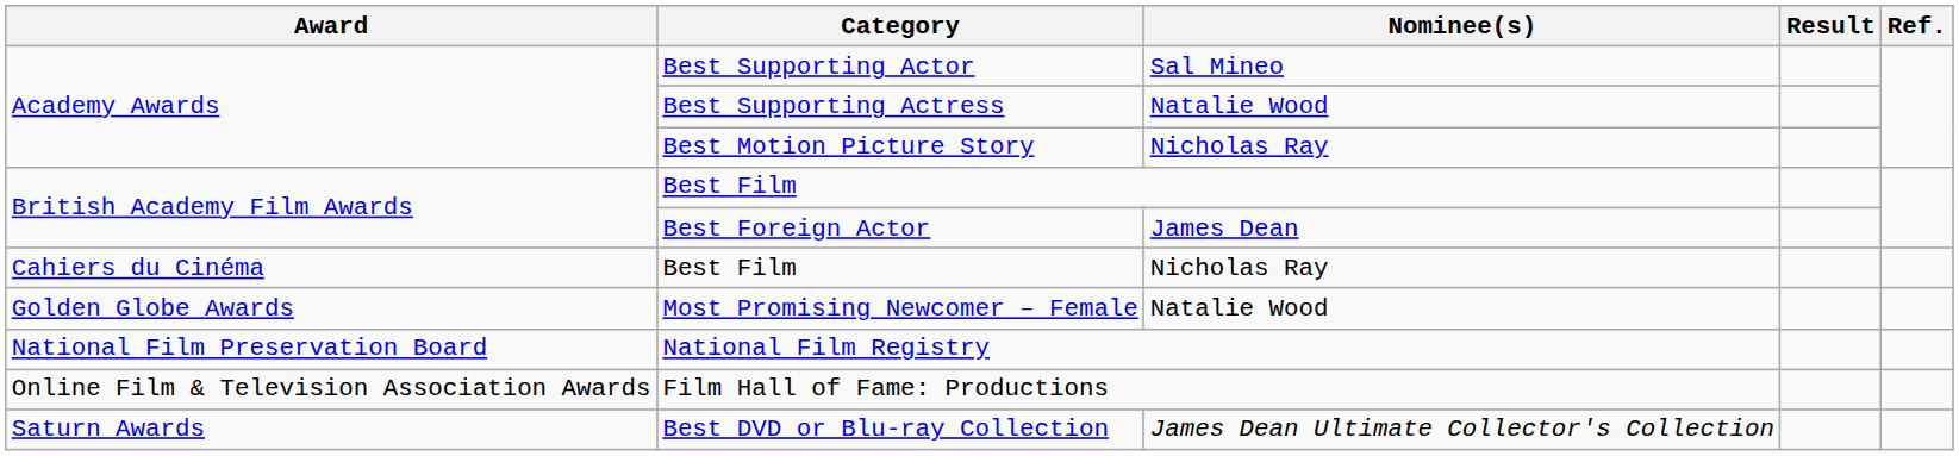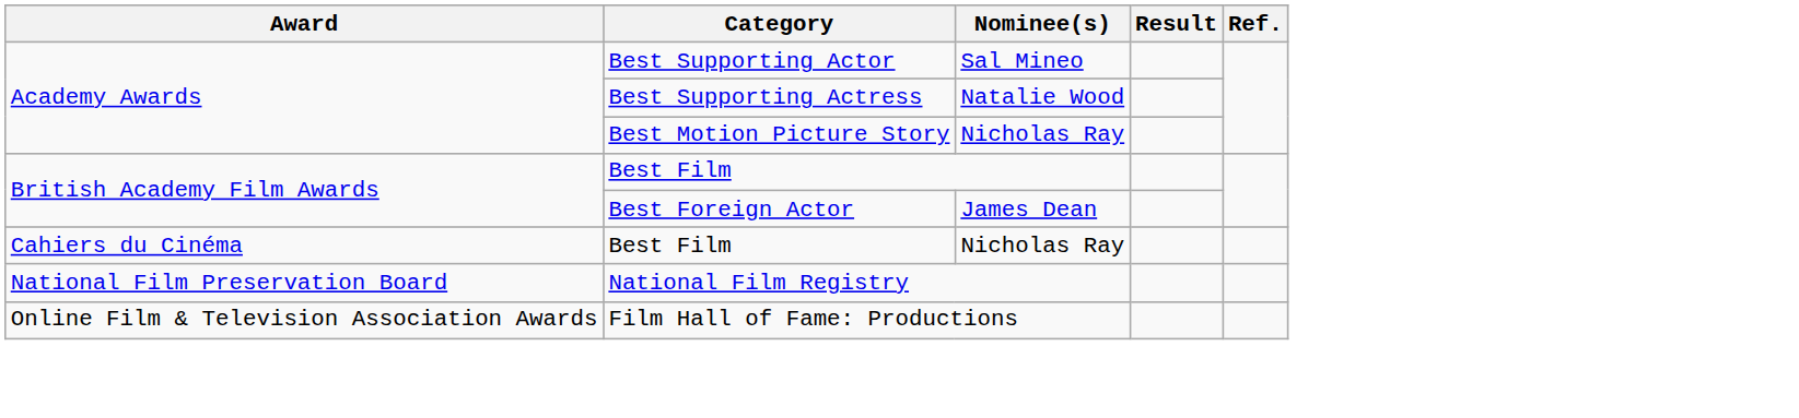- row: Golden Globe Awards | Most Promising Newcomer – Female | Natalie Wood
- row: Saturn Awards | Best DVD or Blu-ray Collection | James Dean Ultimate Collector's Collection
